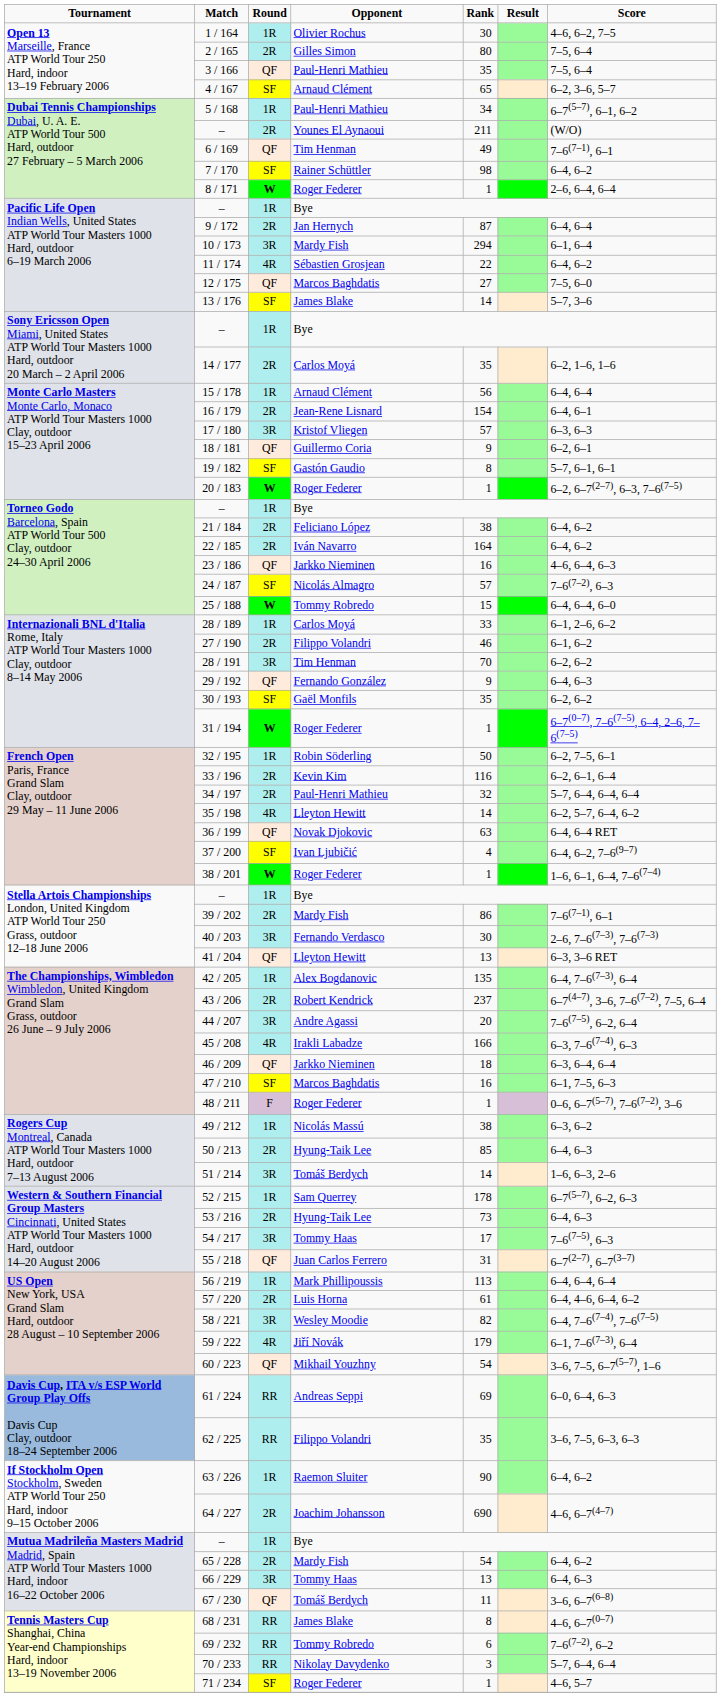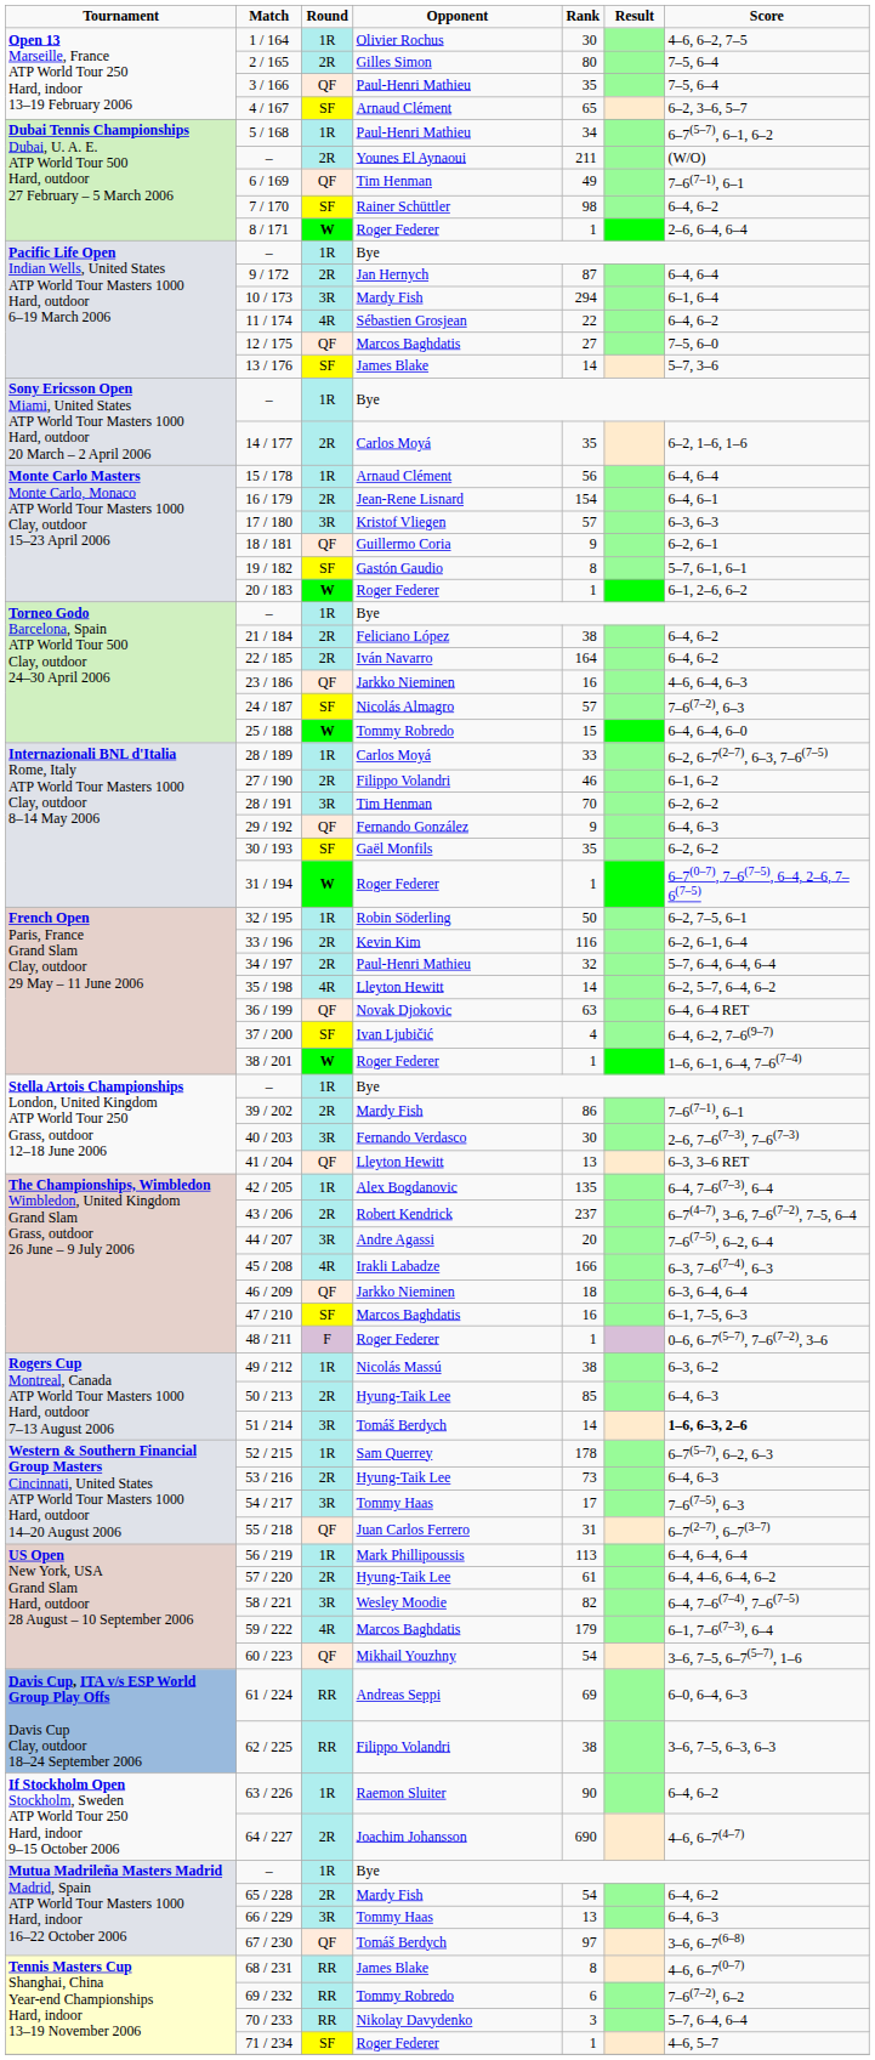20 / 183 | column 7: 6–2, 6–7(2–7), 6–3, 7–6(7–5) -> 6–1, 2–6, 6–2
28 / 189 | column 7: 6–1, 2–6, 6–2 -> 6–2, 6–7(2–7), 6–3, 7–6(7–5)
51 / 214 | column 7: normal -> bold
57 / 220 | column 4: Luis Horna -> Hyung-Taik Lee
59 / 222 | column 4: Jiří Novák -> Marcos Baghdatis
62 / 225 | column 5: 35 -> 38
67 / 230 | column 5: 11 -> 97
